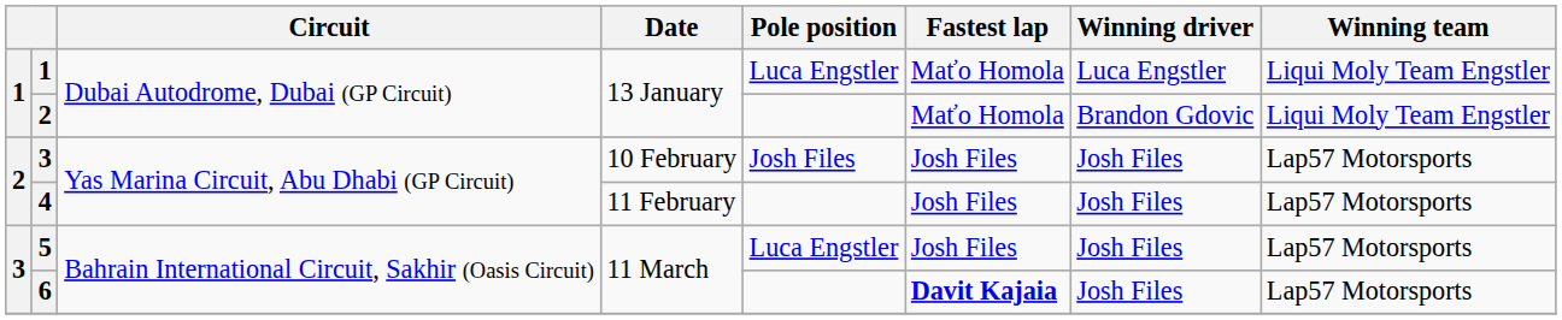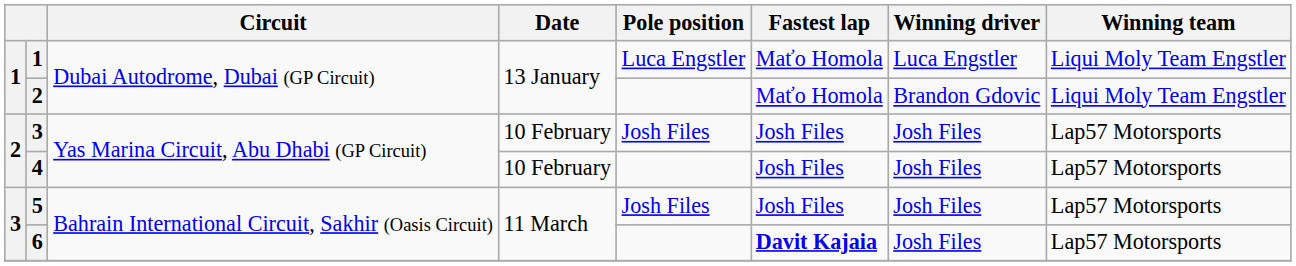4 | Date: 11 February -> 10 February
5 | Pole position: Luca Engstler -> Josh Files
